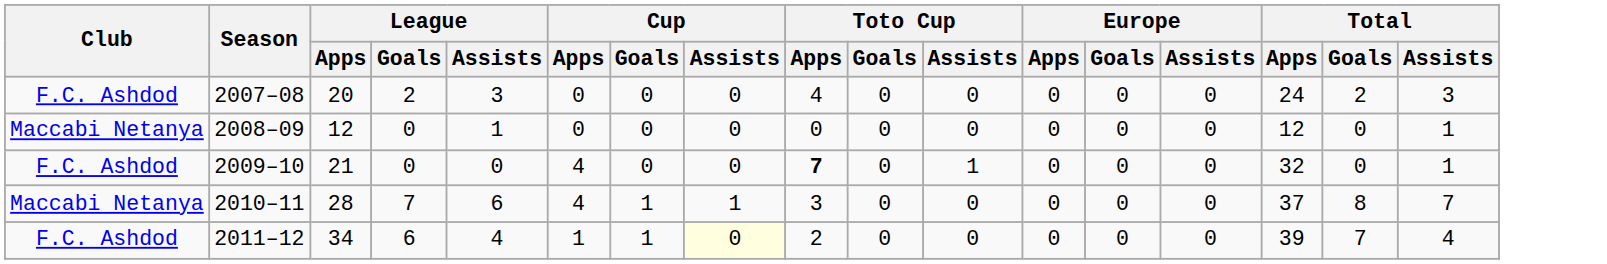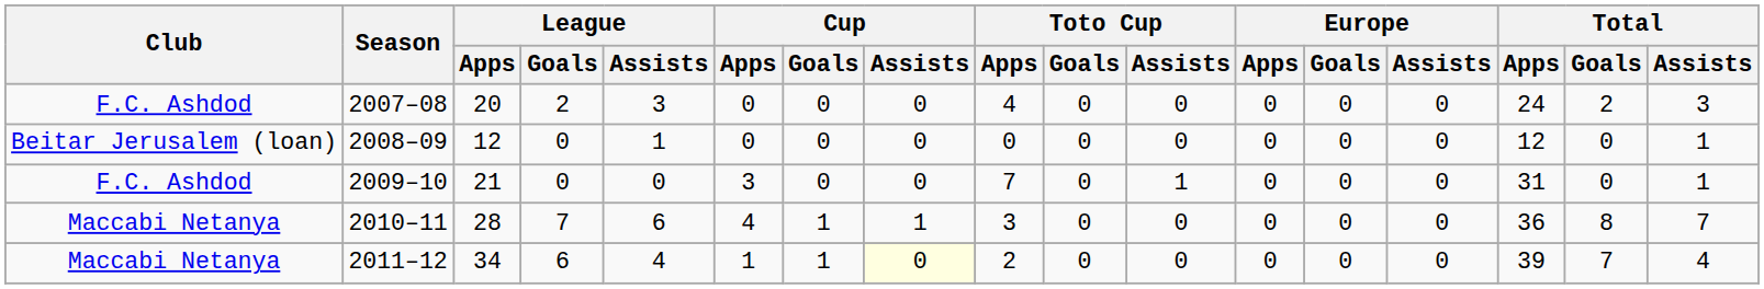2008–09 | Club: Maccabi Netanya -> Beitar Jerusalem (loan)
2009–10 | Cup / Apps: 4 -> 3
2009–10 | Toto Cup / Apps: bold -> normal
2009–10 | Total / Apps: 32 -> 31
2010–11 | Total / Apps: 37 -> 36
2011–12 | Club: F.C. Ashdod -> Maccabi Netanya
